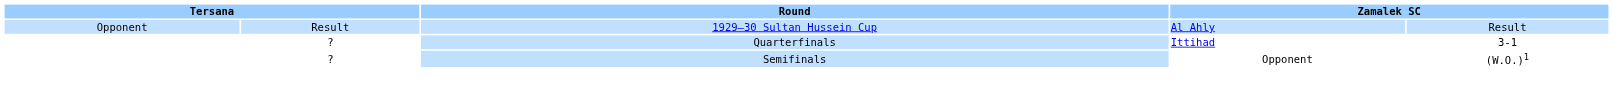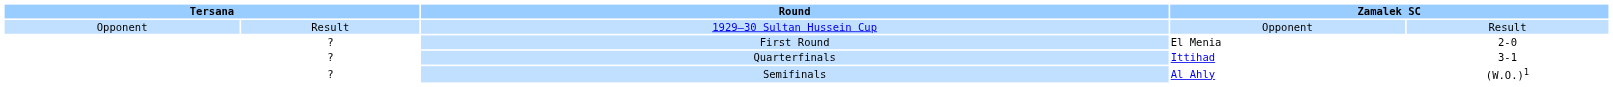1929–30 Sultan Hussein Cup | column 4: Al Ahly -> Opponent
+ row: ? | First Round | El Menia | 2-0
Semifinals | column 4: Opponent -> Al Ahly
